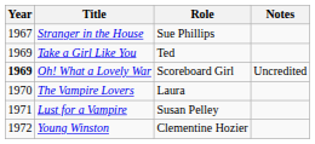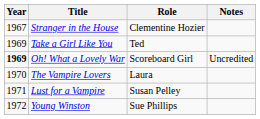Stranger in the House | Role: Sue Phillips -> Clementine Hozier
Young Winston | Role: Clementine Hozier -> Sue Phillips
